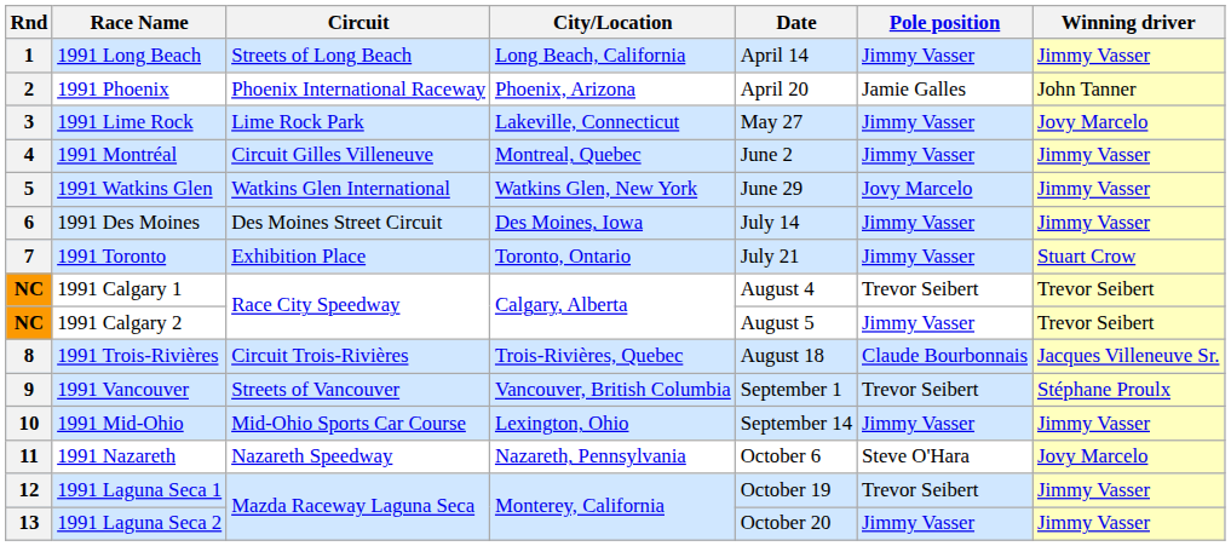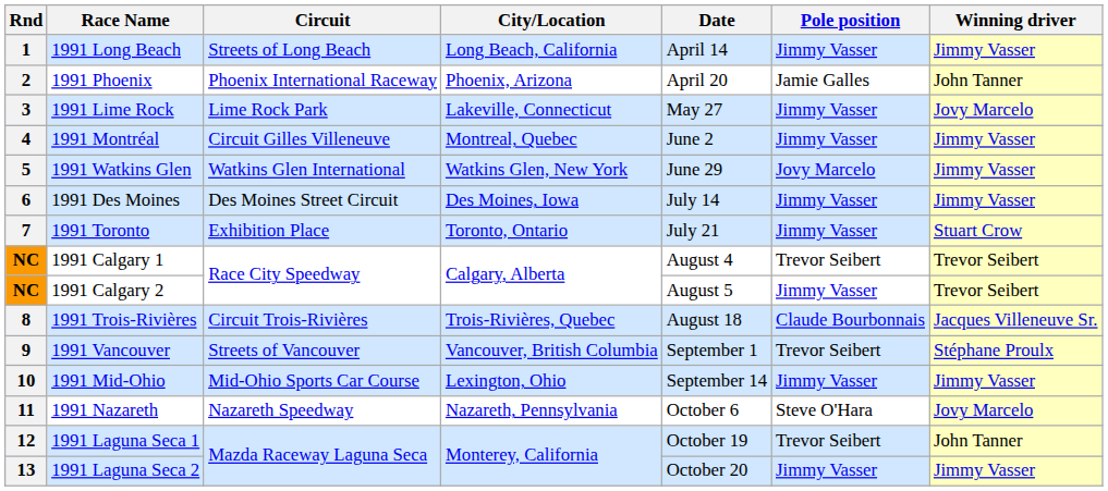1991 Laguna Seca 1 | Winning driver: Jimmy Vasser -> John Tanner
